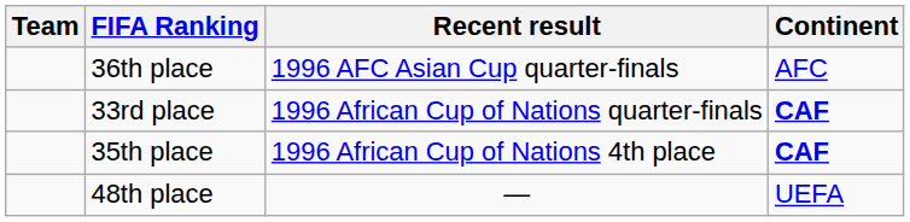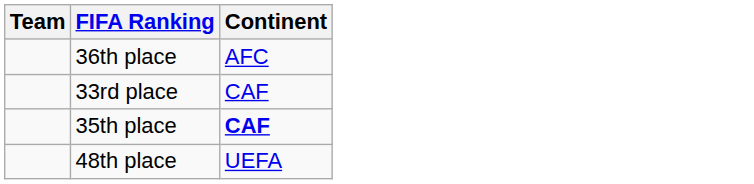- column: Recent result | 1996 AFC Asian Cup quarter-finals | 1996 African Cup of Nations quarter-finals | 1996 African Cup of Nations 4th place | —
33rd place | Continent: bold -> normal
